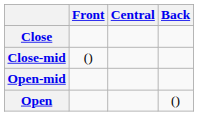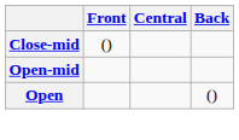- row: Close
